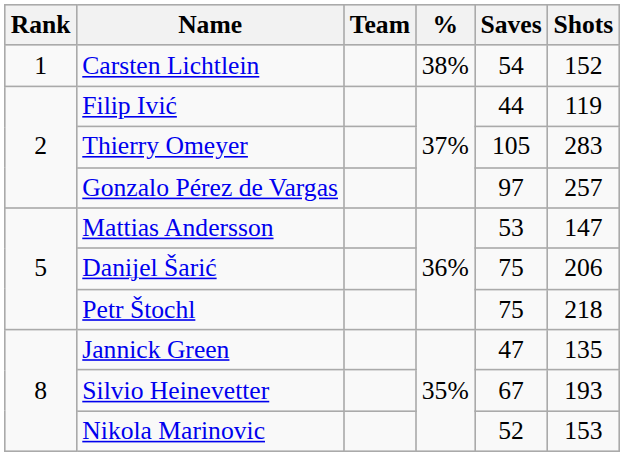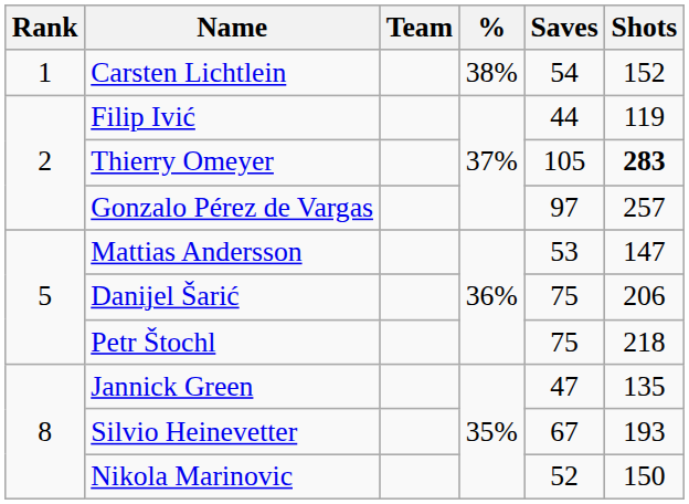Thierry Omeyer | Shots: normal -> bold
Nikola Marinovic | Shots: 153 -> 150
